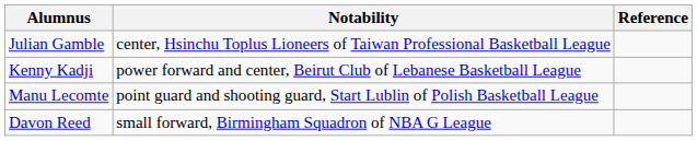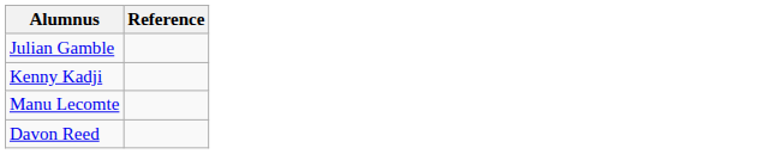- column: Notability | center, Hsinchu Toplus Lioneers of Taiwan Professional Basketball League | power forward and center, Beirut Club of Lebanese Basketball League | point guard and shooting guard, Start Lublin of Polish Basketball League | small forward, Birmingham Squadron of NBA G League
